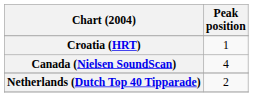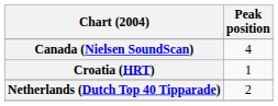rows swapped: Canada (Nielsen SoundScan) <-> Croatia (HRT)
